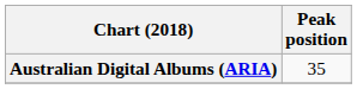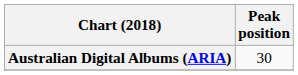Australian Digital Albums (ARIA) | Peak position: 35 -> 30
